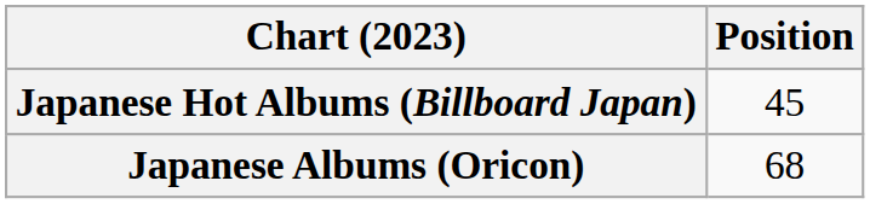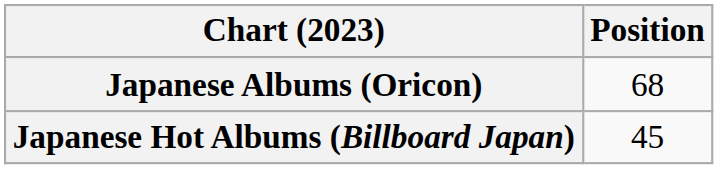rows swapped: Japanese Albums (Oricon) <-> Japanese Hot Albums (Billboard Japan)
